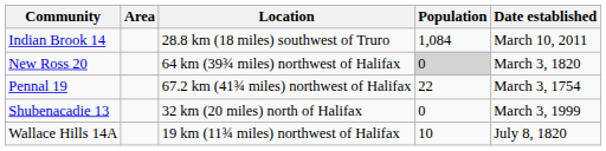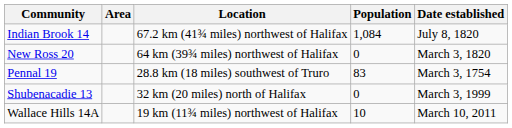Indian Brook 14 | Location: 28.8 km (18 miles) southwest of Truro -> 67.2 km (41¾ miles) northwest of Halifax
Indian Brook 14 | Date established: March 10, 2011 -> July 8, 1820
New Ross 20 | Population: lightgrey background -> no background
Pennal 19 | Location: 67.2 km (41¾ miles) northwest of Halifax -> 28.8 km (18 miles) southwest of Truro
Pennal 19 | Population: 22 -> 83
Wallace Hills 14A | Date established: July 8, 1820 -> March 10, 2011
